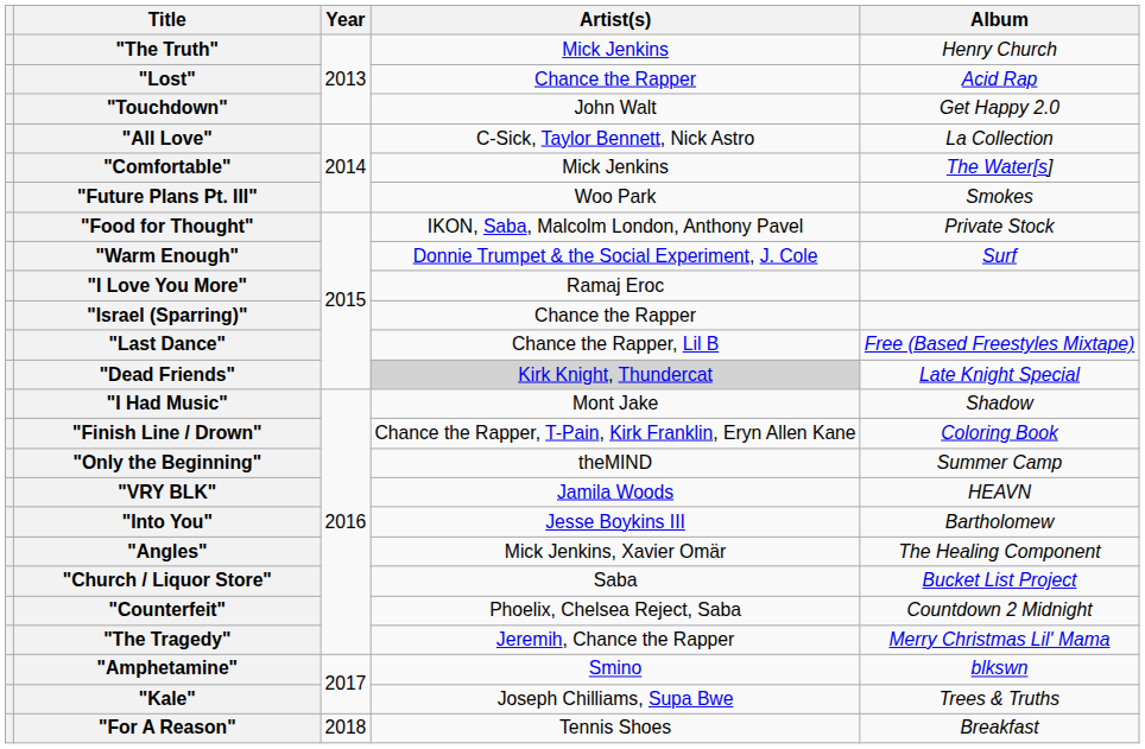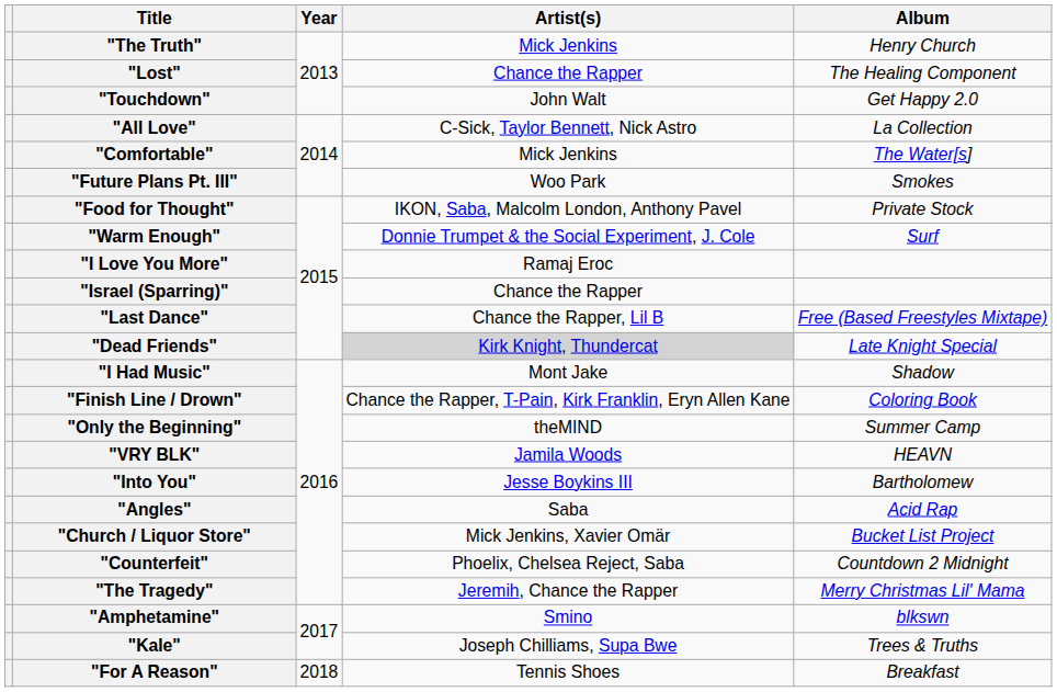"Lost" | Album: Acid Rap -> The Healing Component
"Angles" | Artist(s): Mick Jenkins, Xavier Omär -> Saba
"Angles" | Album: The Healing Component -> Acid Rap
"Church / Liquor Store" | Artist(s): Saba -> Mick Jenkins, Xavier Omär
